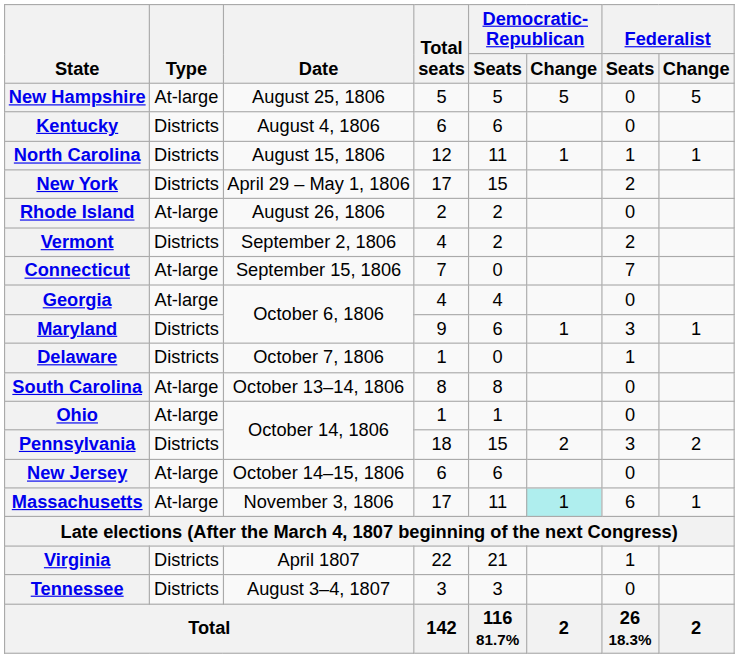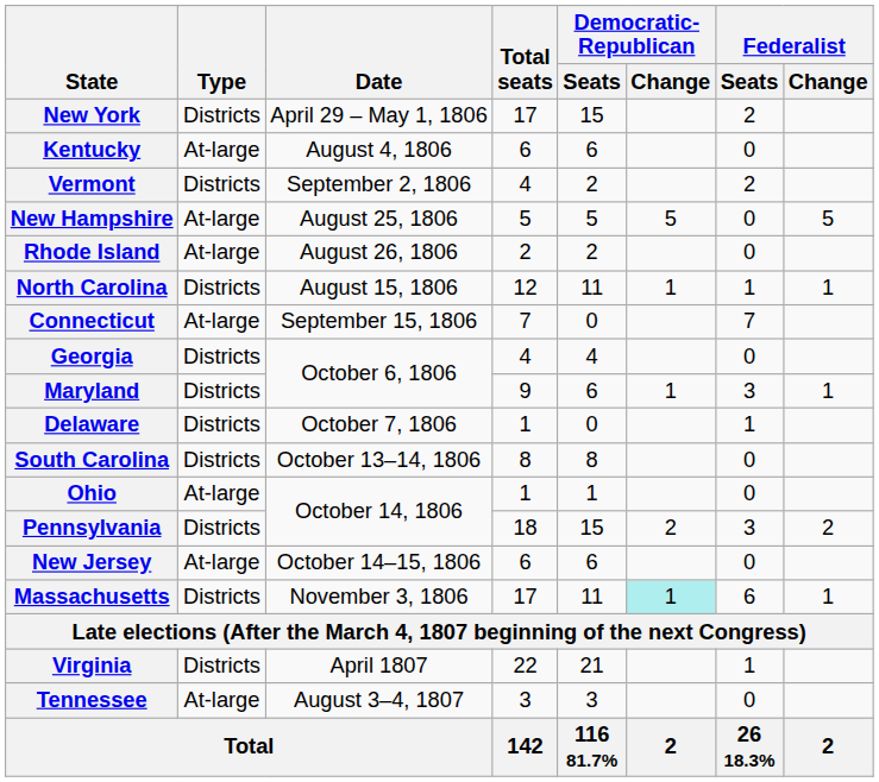rows swapped: New York <-> New Hampshire
Kentucky | Type: Districts -> At-large
rows swapped: North Carolina <-> Vermont
Georgia | Type: At-large -> Districts
South Carolina | Type: At-large -> Districts
Massachusetts | Type: At-large -> Districts
Tennessee | Type: Districts -> At-large
